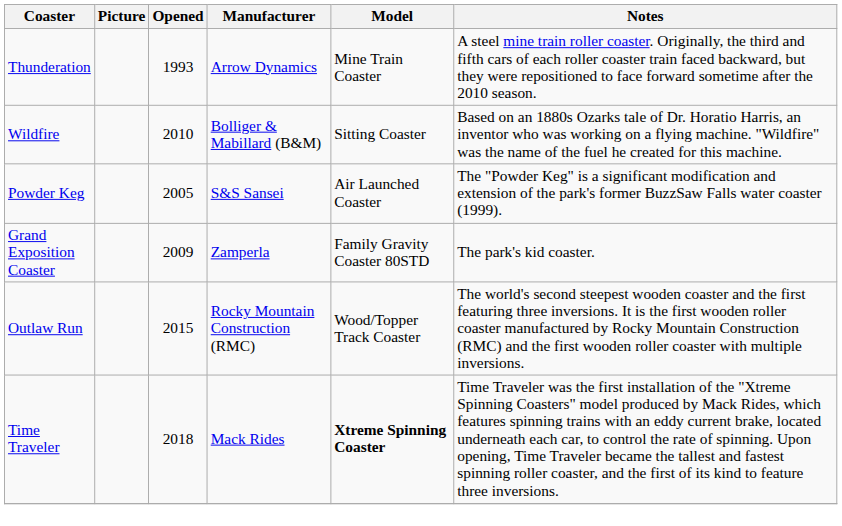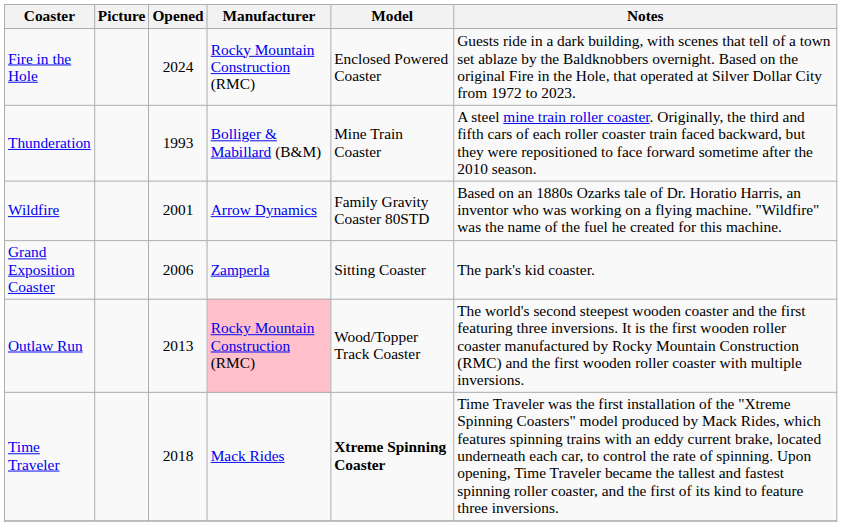+ row: Fire in the Hole | 2024 | Rocky Mountain Construction (RMC) | Enclosed Powered Coaster | Guests ride in a dark building, with scenes that tell of a town set ablaze by the Baldknobbers overnight. Based on the original Fire in the Hole, that operated at Silver Dollar City from 1972 to 2023.
Thunderation | Manufacturer: Arrow Dynamics -> Bolliger & Mabillard (B&M)
Wildfire | Opened: 2010 -> 2001
Wildfire | Manufacturer: Bolliger & Mabillard (B&M) -> Arrow Dynamics
Wildfire | Model: Sitting Coaster -> Family Gravity Coaster 80STD
- row: Powder Keg | 2005 | S&S Sansei | Air Launched Coaster | The "Powder Keg" is a significant modification and extension of the park's former BuzzSaw Falls water coaster (1999).
Grand Exposition Coaster | Opened: 2009 -> 2006
Grand Exposition Coaster | Model: Family Gravity Coaster 80STD -> Sitting Coaster
Outlaw Run | Opened: 2015 -> 2013
Outlaw Run | Manufacturer: no background -> pink background
